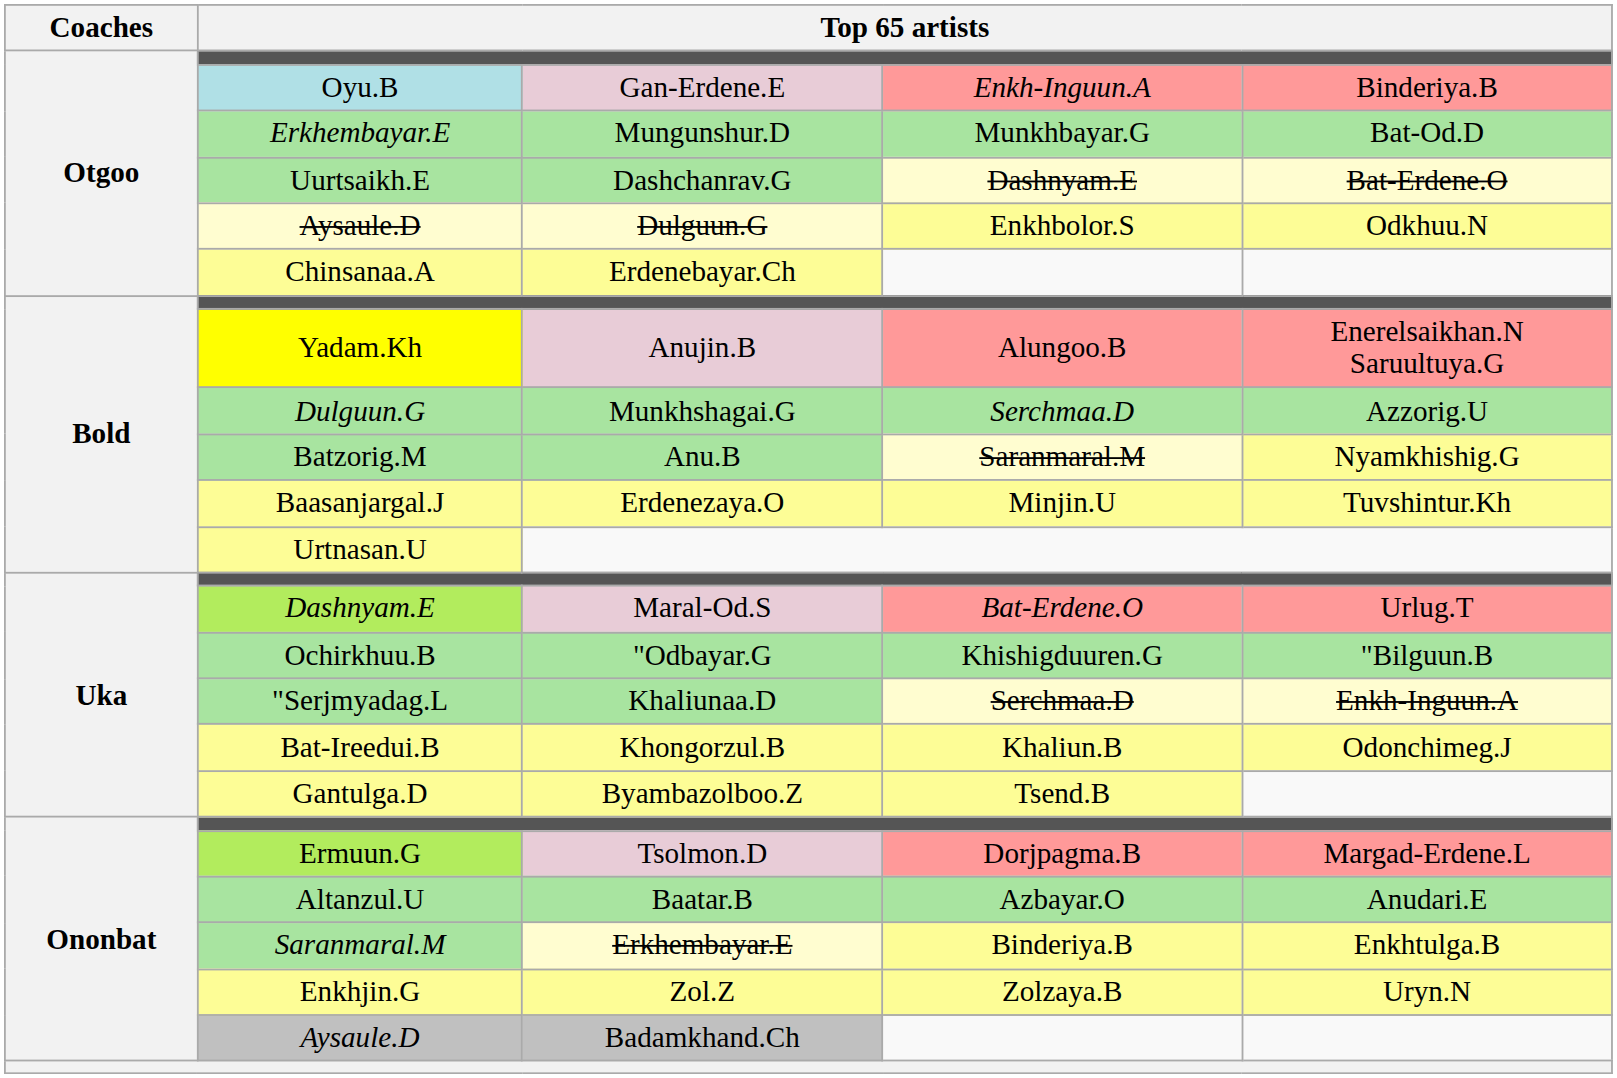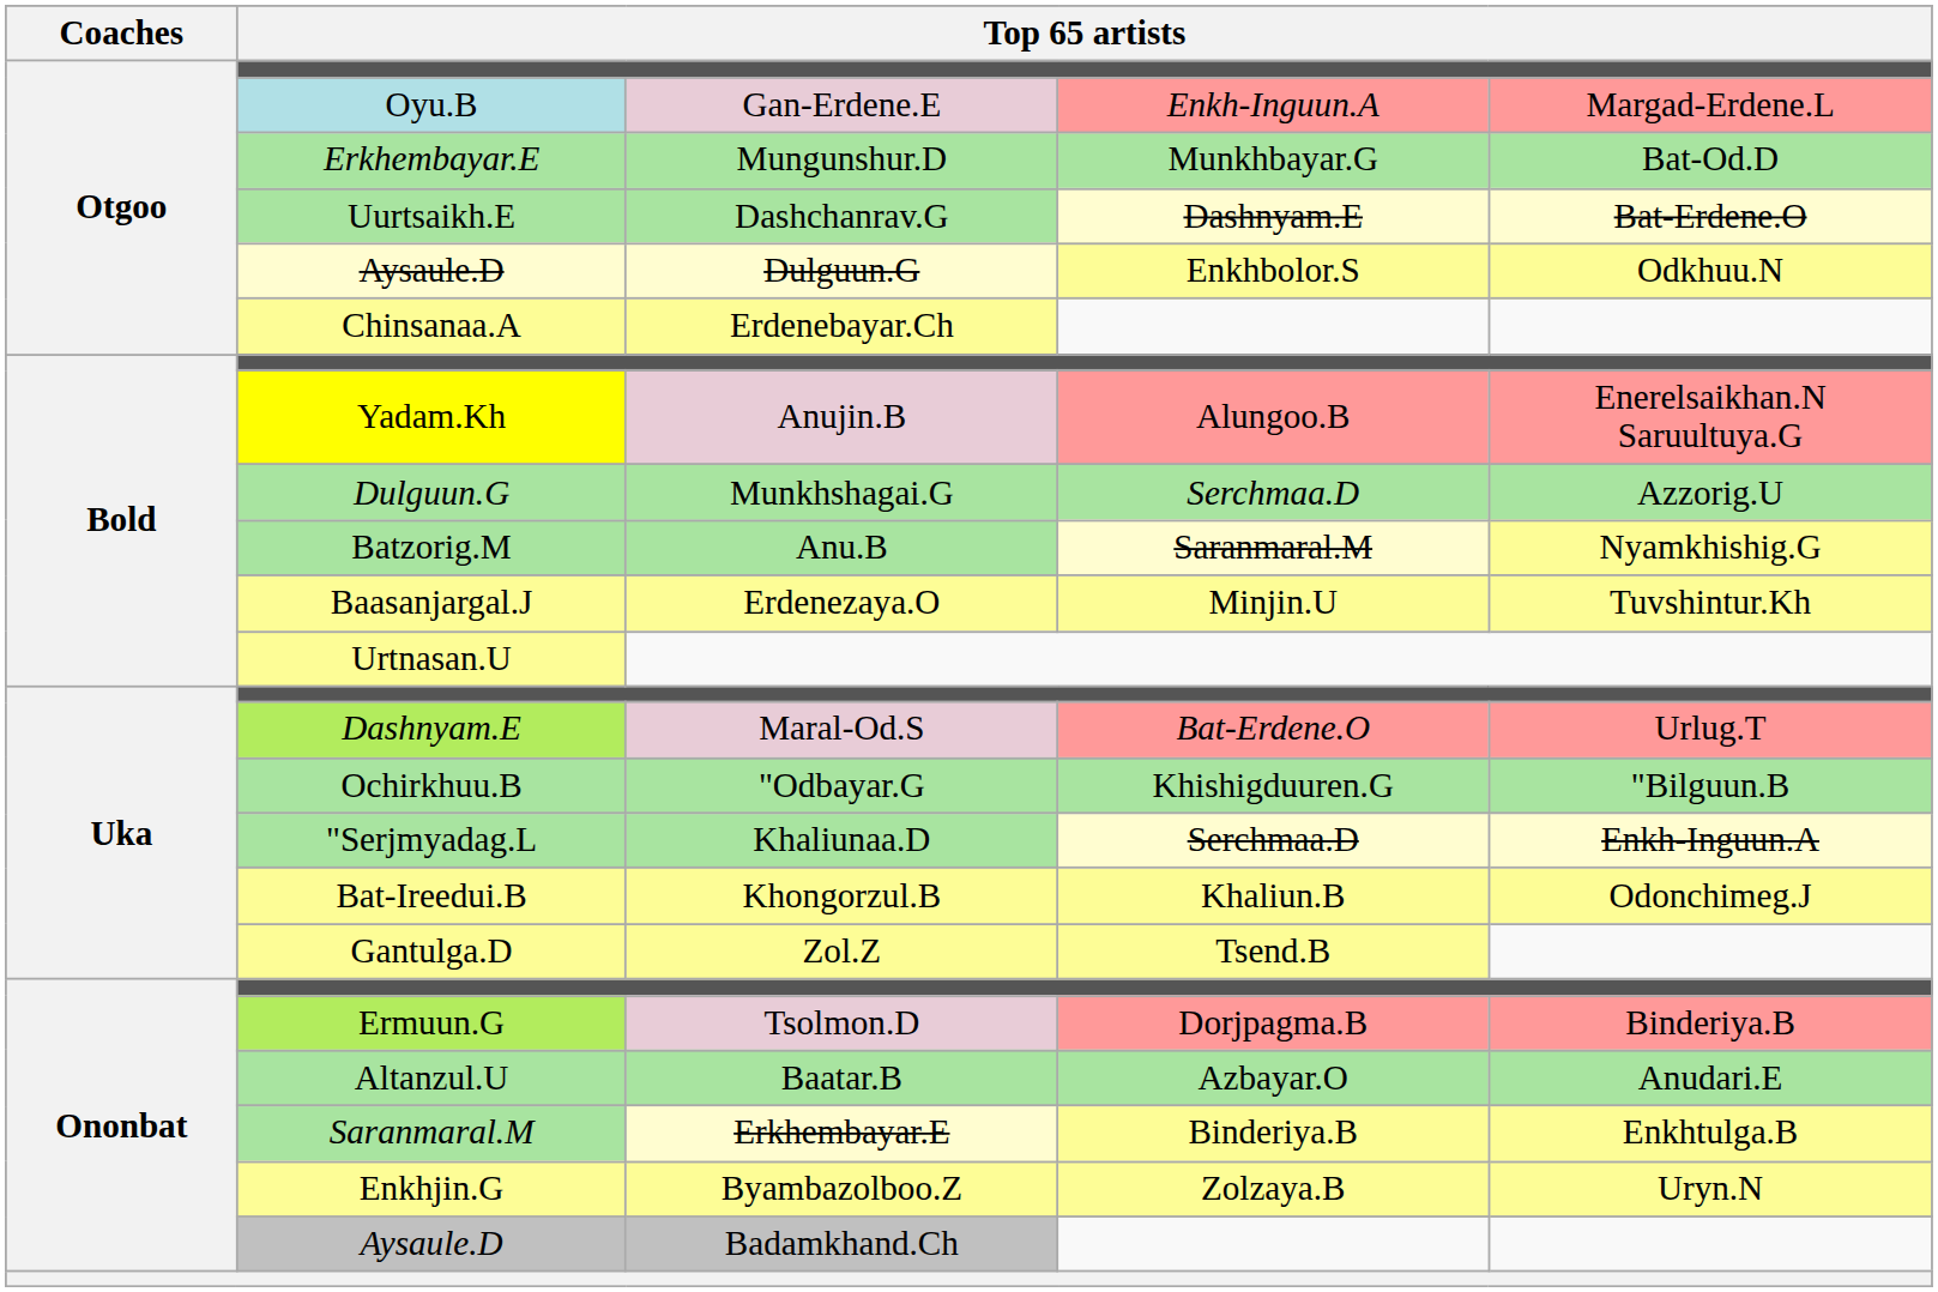Oyu.B | column 5: Binderiya.B -> Margad-Erdene.L
Gantulga.D | column 3: Byambazolboo.Z -> Zol.Z
Ermuun.G | column 5: Margad-Erdene.L -> Binderiya.B
Enkhjin.G | column 3: Zol.Z -> Byambazolboo.Z
